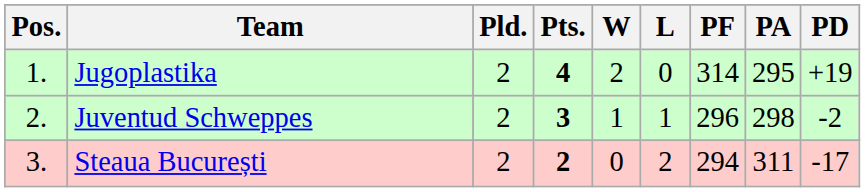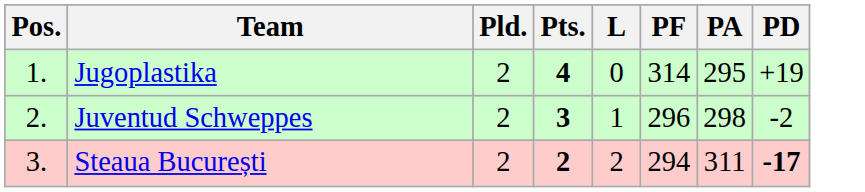- column: W | 2 | 1 | 0
Steaua București | PD: normal -> bold
